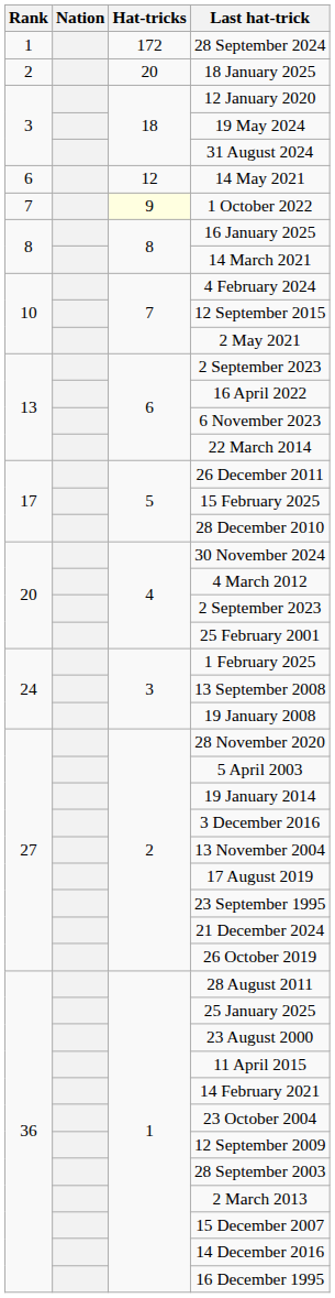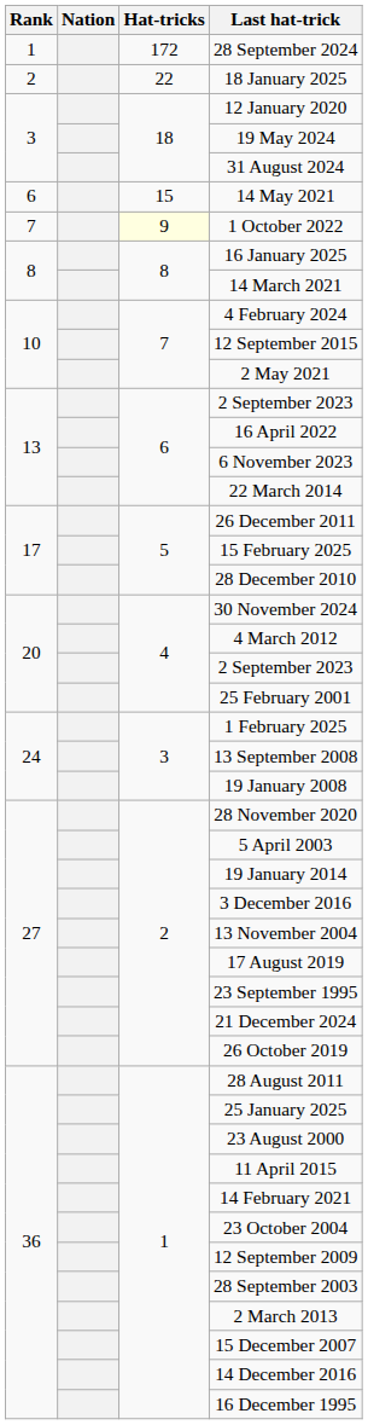18 January 2025 | Hat-tricks: 20 -> 22
14 May 2021 | Hat-tricks: 12 -> 15
